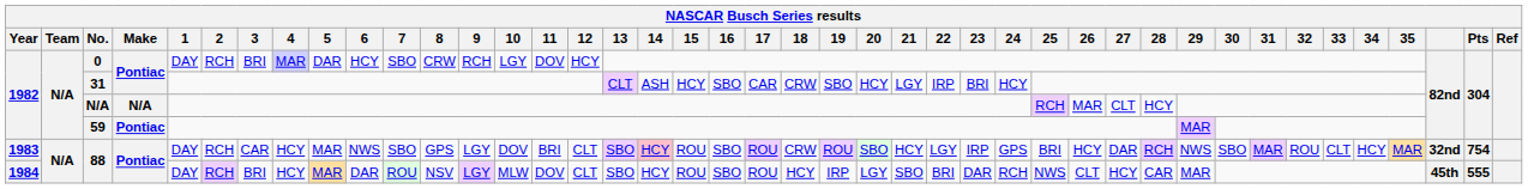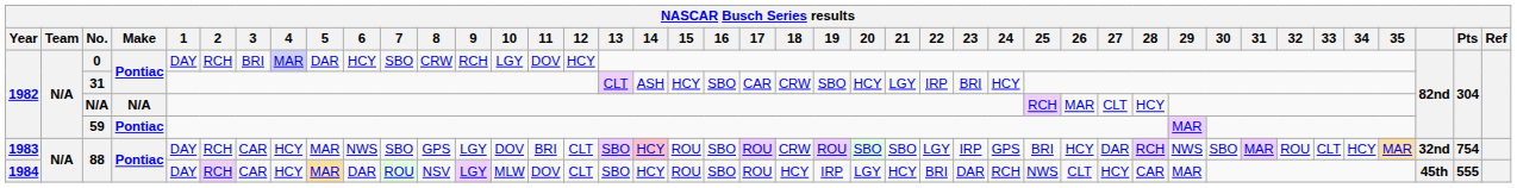1983 / 88 | 21: HCY -> SBO
1984 / 88 | 3: BRI -> CAR
1984 / 88 | 21: SBO -> HCY
